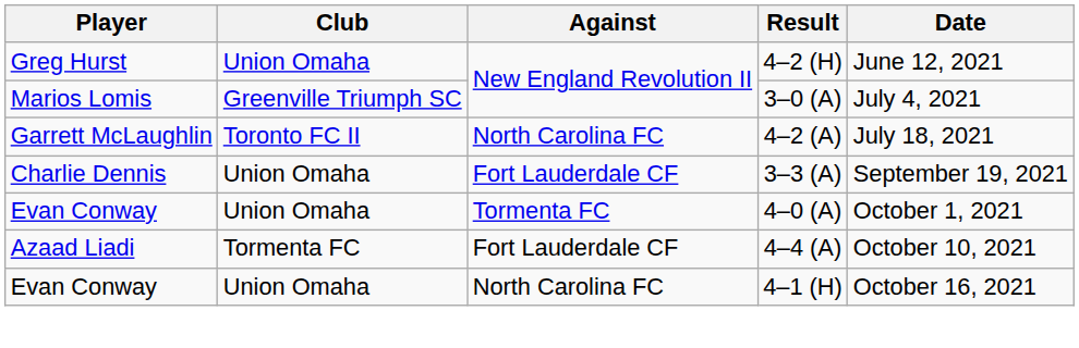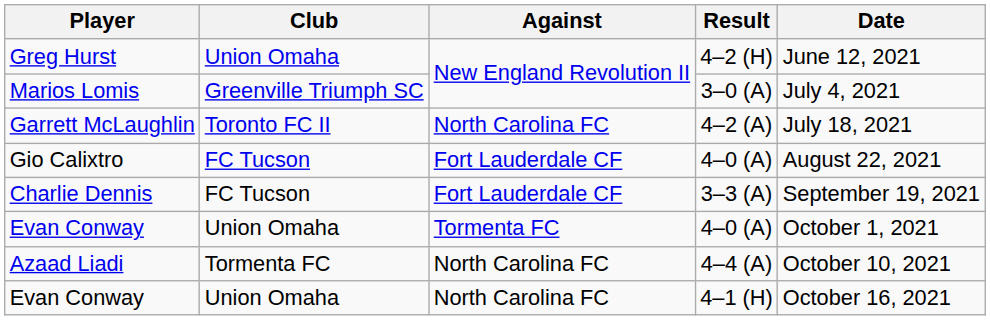+ row: Gio Calixtro | FC Tucson | Fort Lauderdale CF | 4–0 (A) | August 22, 2021
Charlie Dennis | Club: Union Omaha -> FC Tucson
Azaad Liadi | Against: Fort Lauderdale CF -> North Carolina FC
